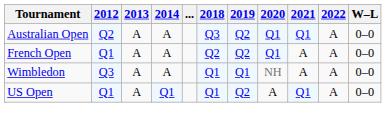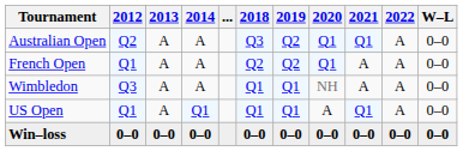US Open | 2019: Q2 -> Q1
+ row: Win–loss | 0–0 | 0–0 | 0–0 | 0–0 | 0–0 | 0–0 | 0–0 | 0–0 | 0–0
